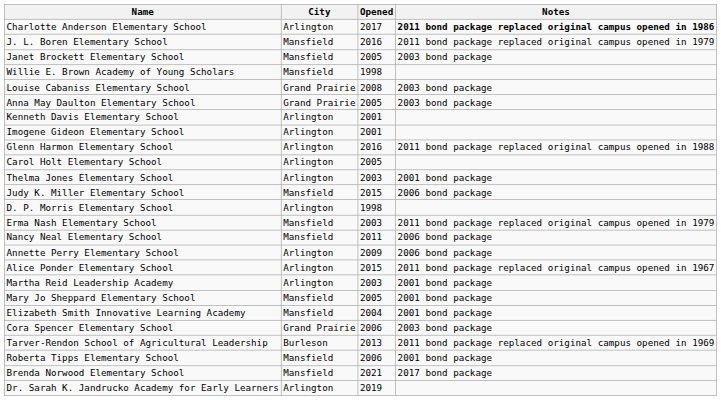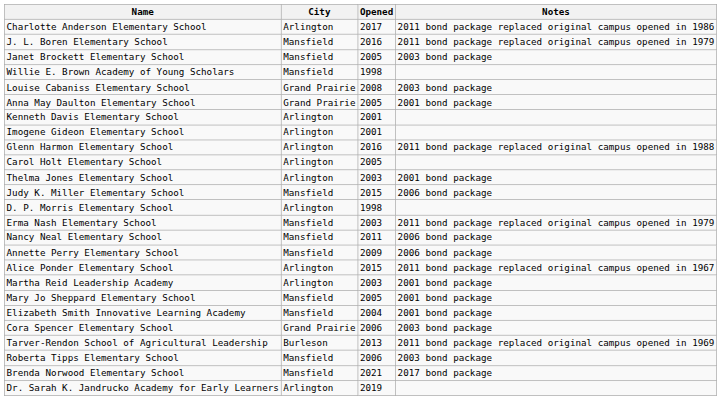Charlotte Anderson Elementary School | Notes: bold -> normal
Anna May Daulton Elementary School | Notes: 2003 bond package -> 2001 bond package
Annette Perry Elementary School | City: Arlington -> Mansfield
Roberta Tipps Elementary School | Notes: 2001 bond package -> 2003 bond package
